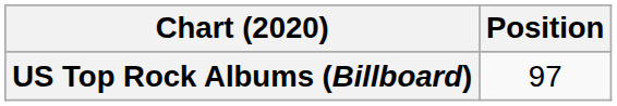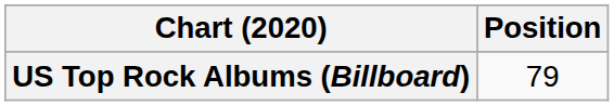US Top Rock Albums (Billboard) | Position: 97 -> 79
